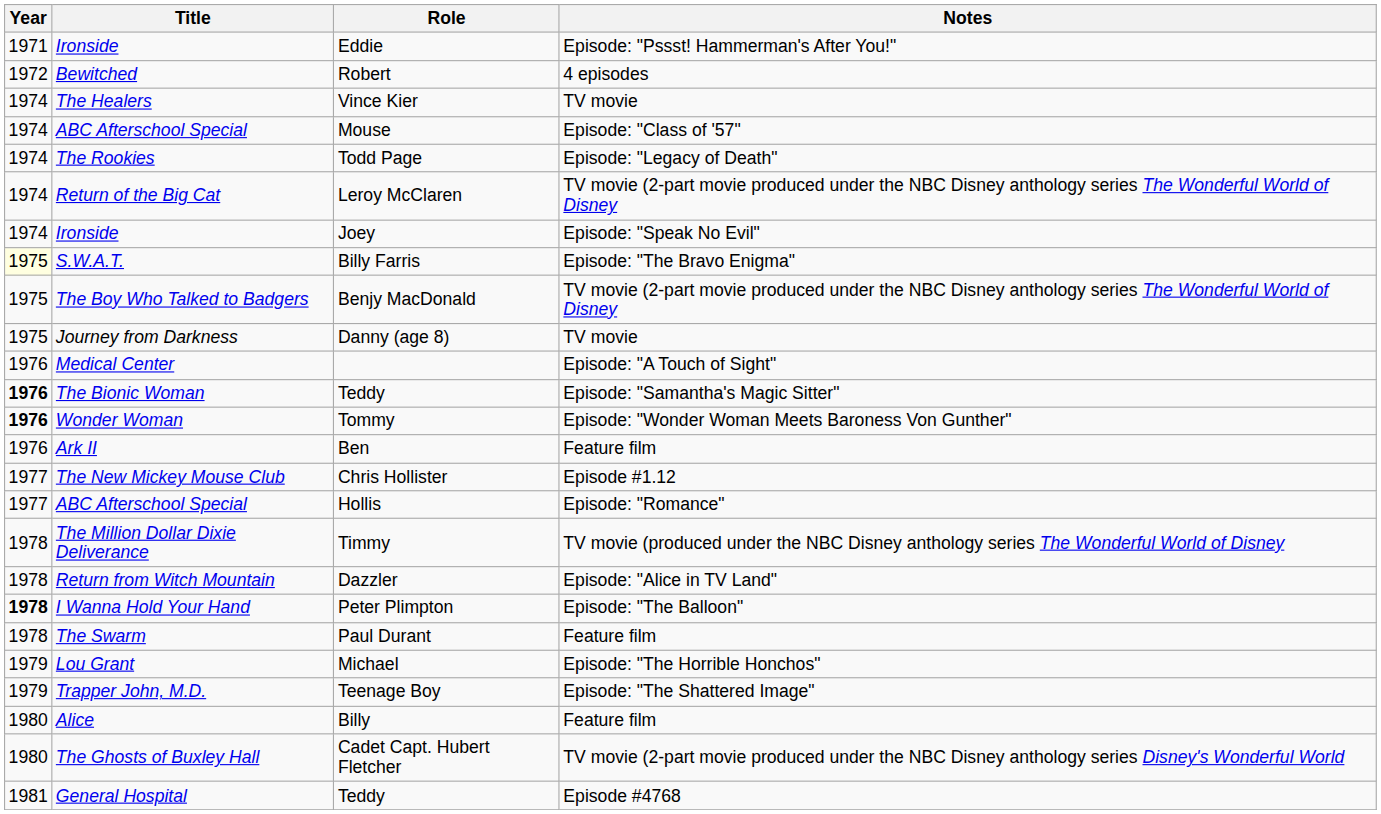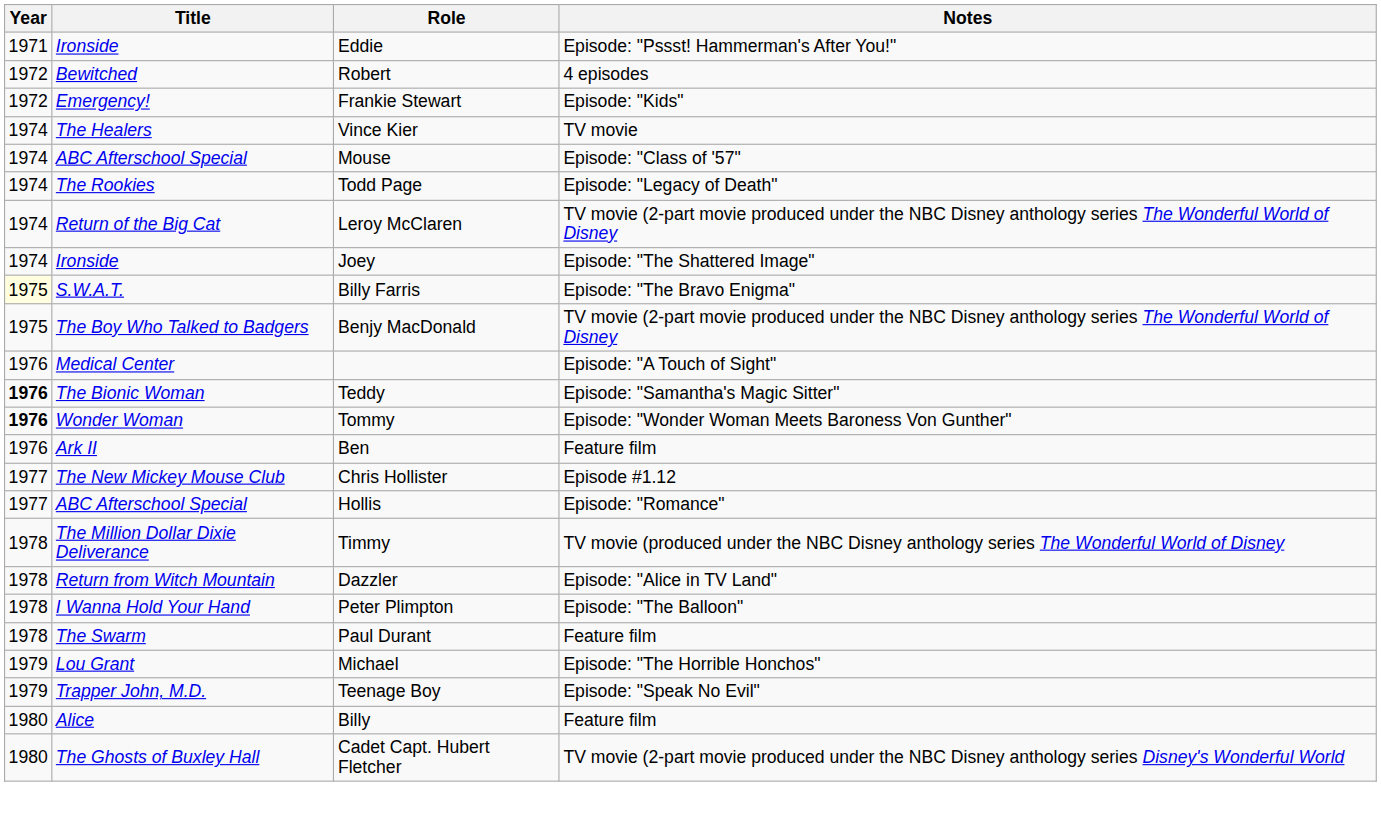+ row: 1972 | Emergency! | Frankie Stewart | Episode: "Kids"
Joey | Notes: Episode: "Speak No Evil" -> Episode: "The Shattered Image"
- row: 1975 | Journey from Darkness | Danny (age 8) | TV movie
Peter Plimpton | Year: bold -> normal
Teenage Boy | Notes: Episode: "The Shattered Image" -> Episode: "Speak No Evil"
- row: 1981 | General Hospital | Teddy | Episode #4768
